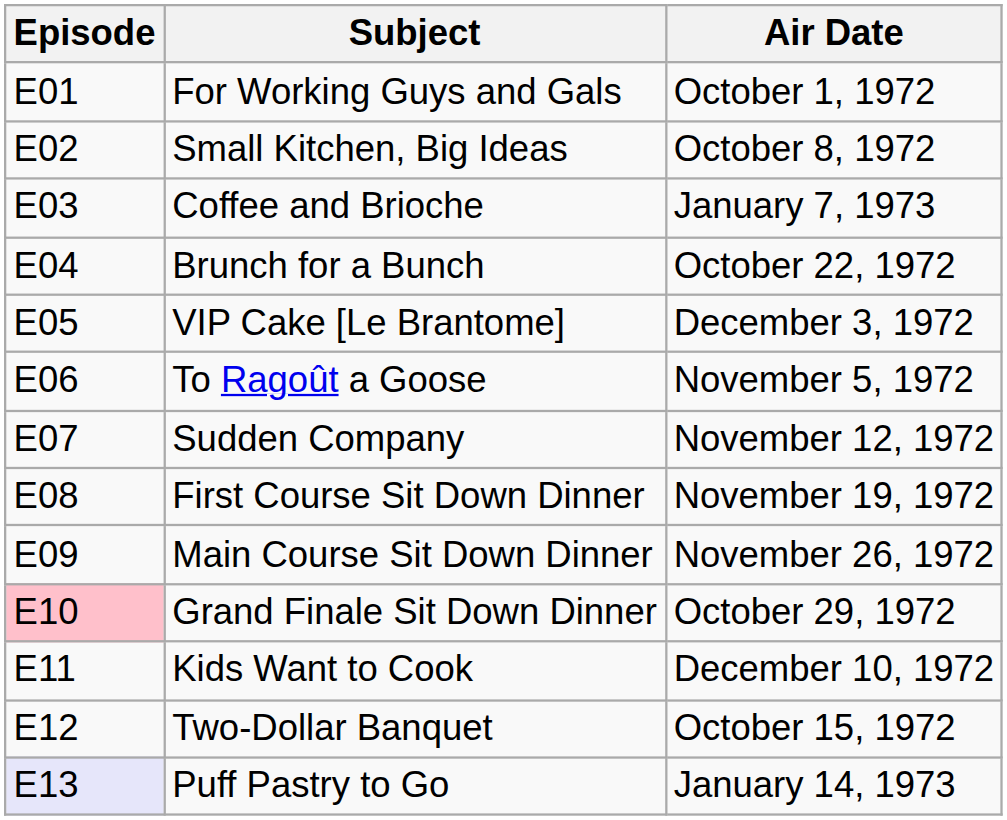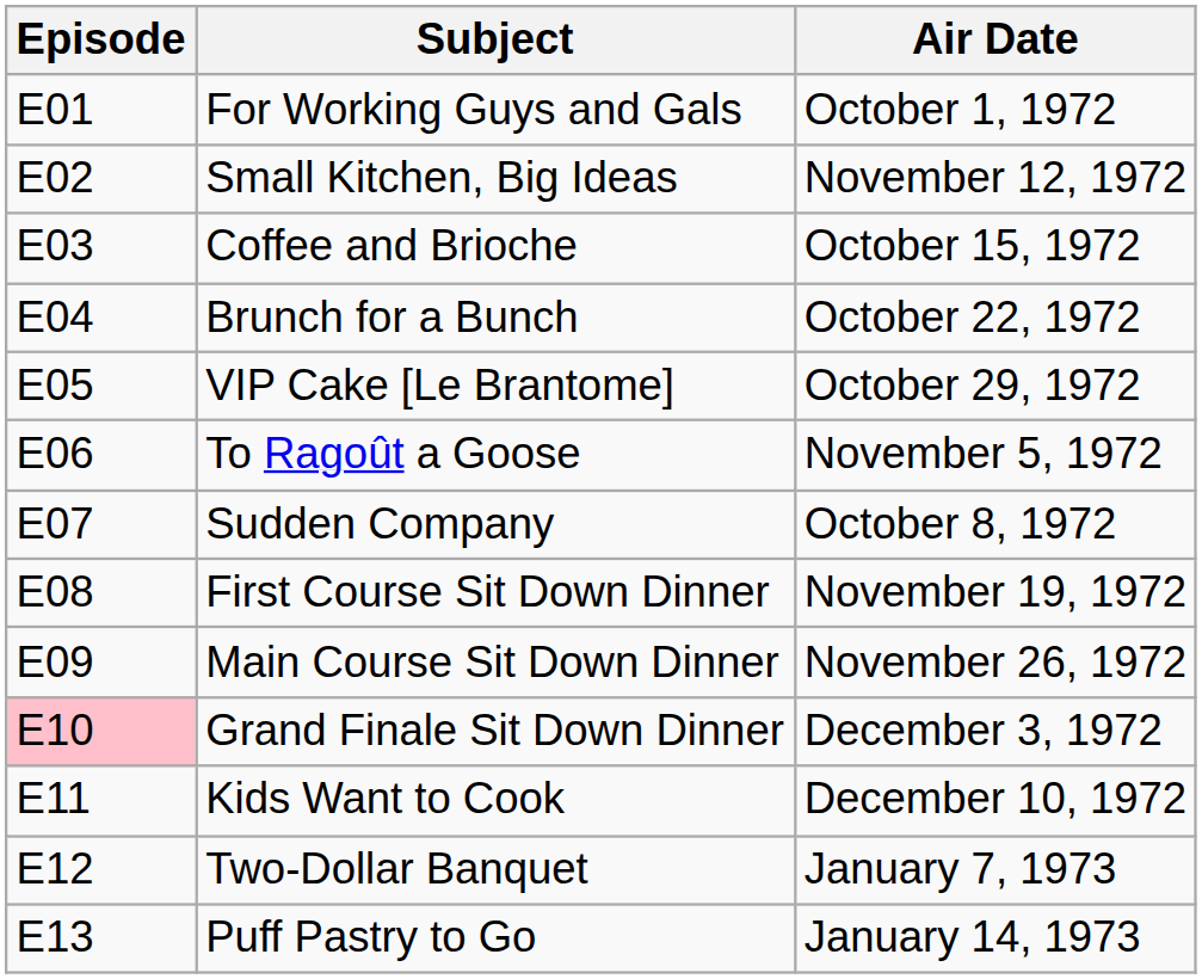Small Kitchen, Big Ideas | Air Date: October 8, 1972 -> November 12, 1972
Coffee and Brioche | Air Date: January 7, 1973 -> October 15, 1972
VIP Cake [Le Brantome] | Air Date: December 3, 1972 -> October 29, 1972
Sudden Company | Air Date: November 12, 1972 -> October 8, 1972
Grand Finale Sit Down Dinner | Air Date: October 29, 1972 -> December 3, 1972
Two-Dollar Banquet | Air Date: October 15, 1972 -> January 7, 1973
Puff Pastry to Go | Episode: lavender background -> no background
